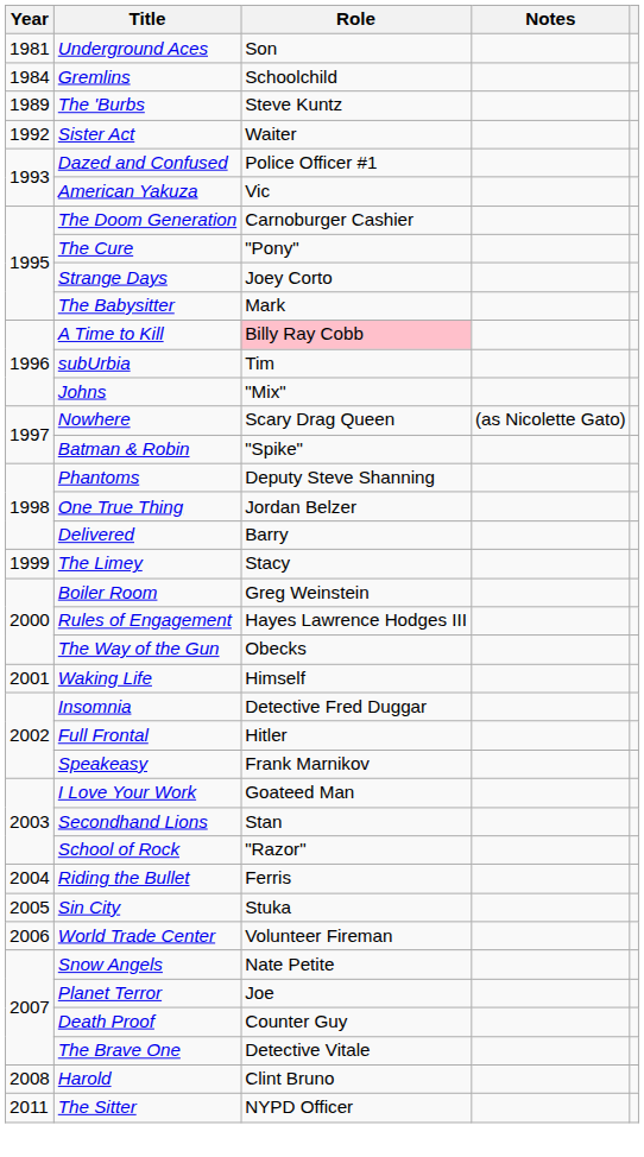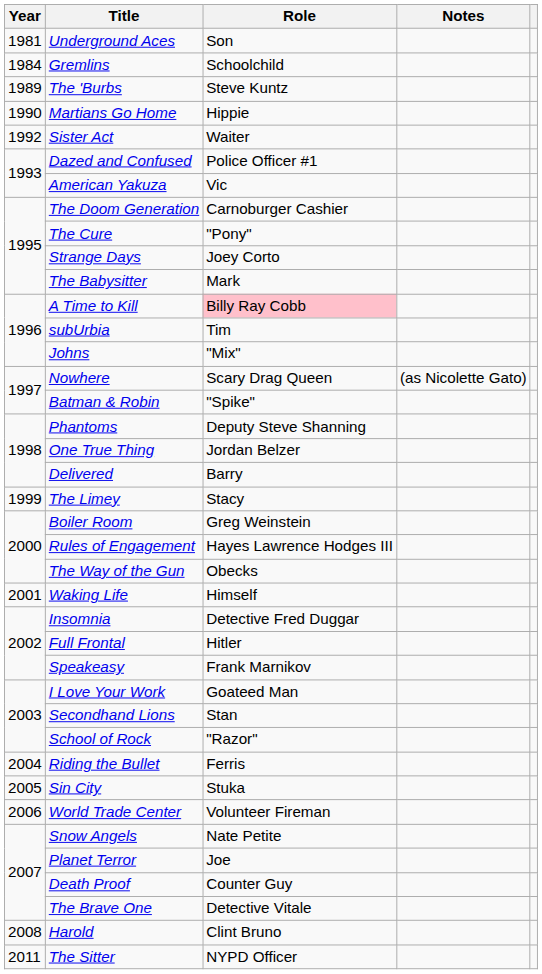+ row: 1990 | Martians Go Home | Hippie
